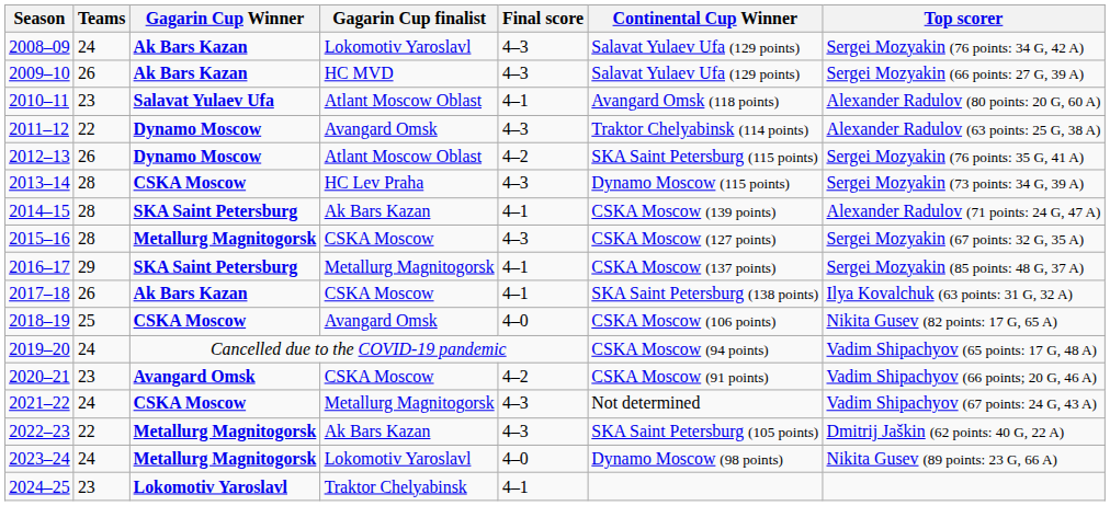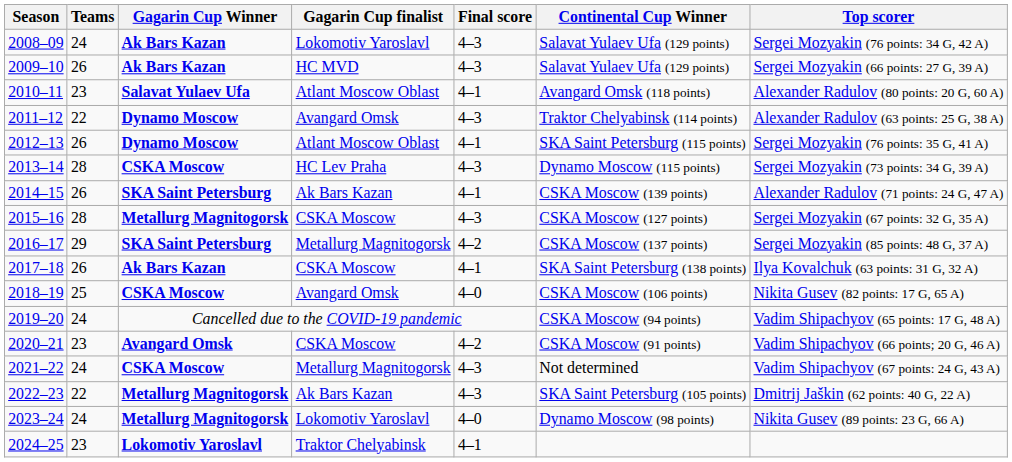2012–13 | Final score: 4–2 -> 4–1
2014–15 | Teams: 28 -> 26
2016–17 | Final score: 4–1 -> 4–2
